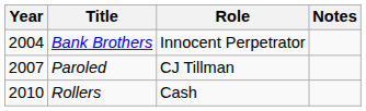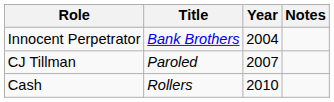columns swapped: Year <-> Role
